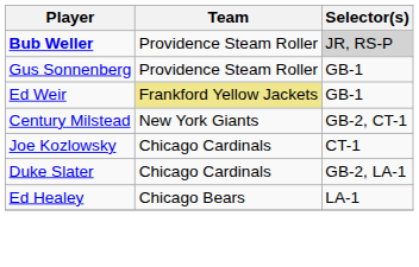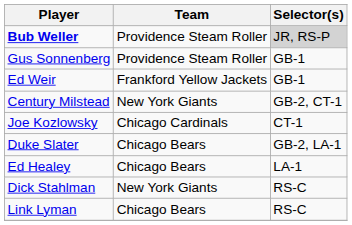Ed Weir | Team: khaki background -> no background
Duke Slater | Team: Chicago Cardinals -> Chicago Bears
+ row: Dick Stahlman | New York Giants | RS-C
+ row: Link Lyman | Chicago Bears | RS-C
